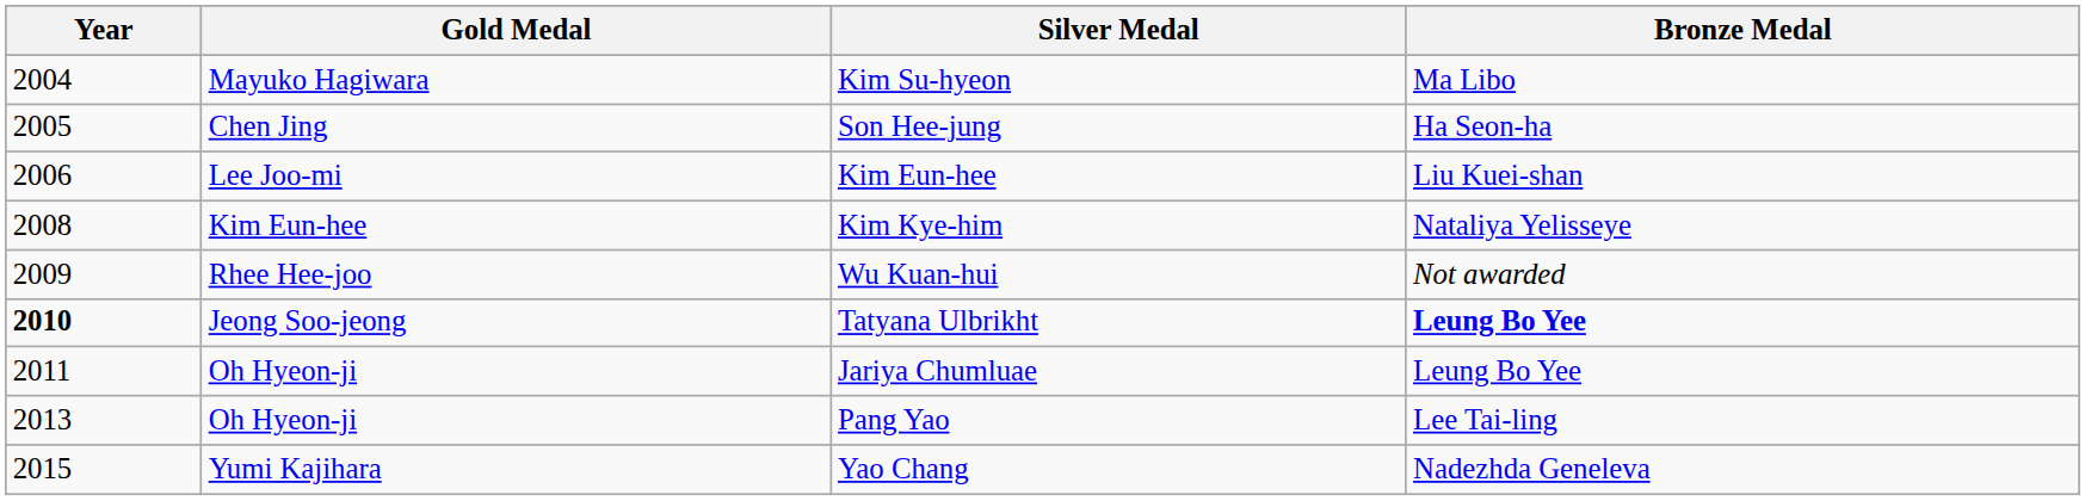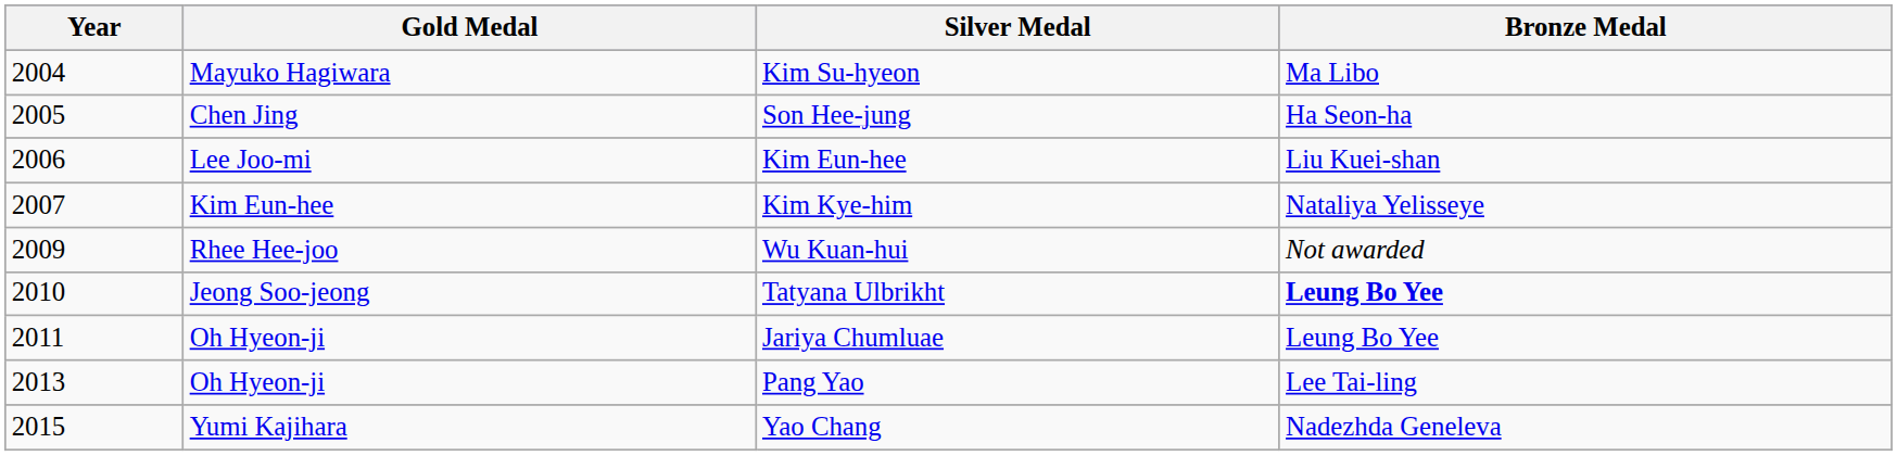Kim Kye-him | Year: 2008 -> 2007
Tatyana Ulbrikht | Year: bold -> normal
